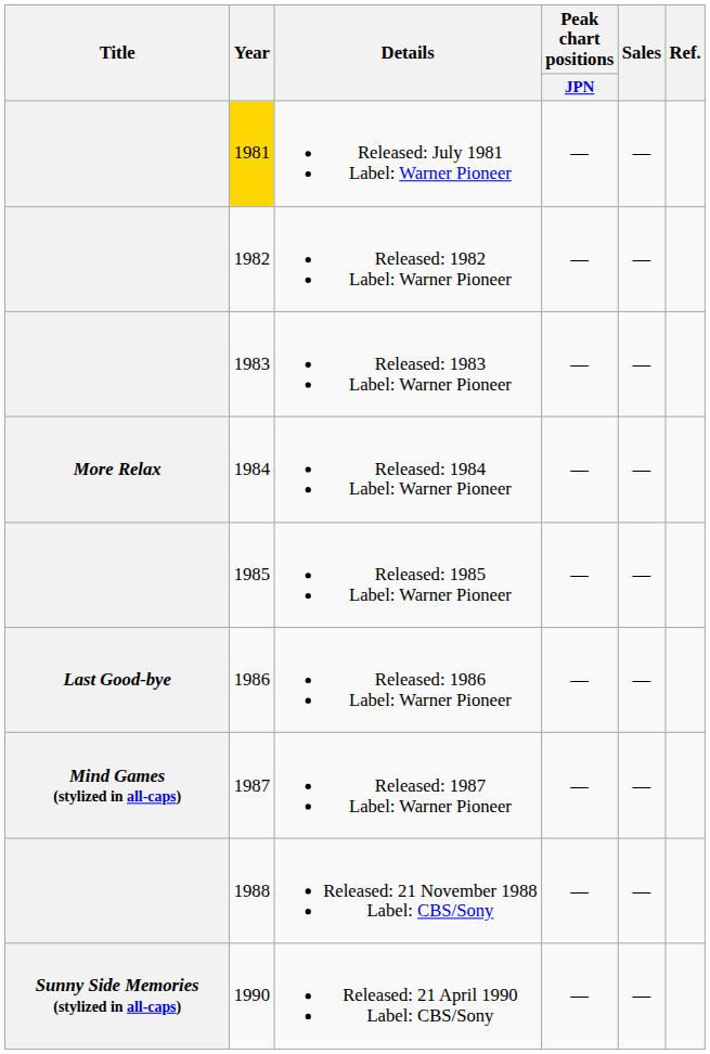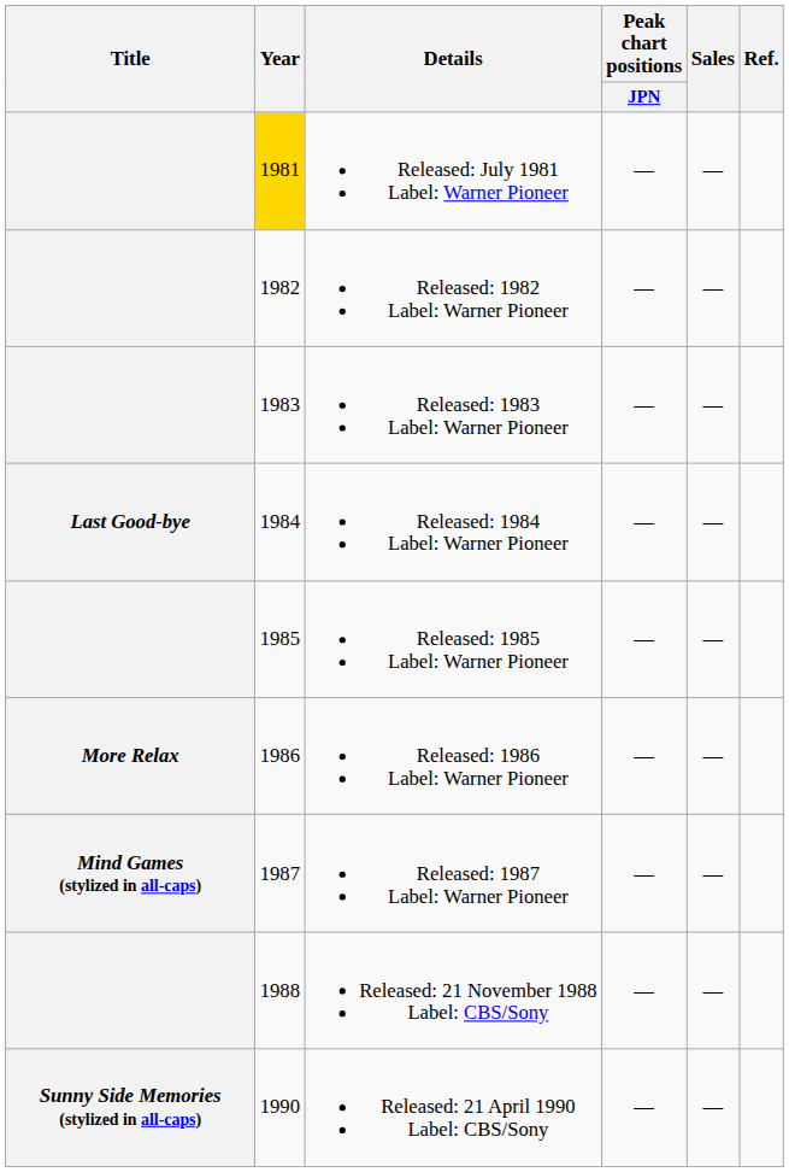Released: 1984 Label: Warner Pioneer | Title: More Relax -> Last Good-bye
Released: 1986 Label: Warner Pioneer | Title: Last Good-bye -> More Relax
